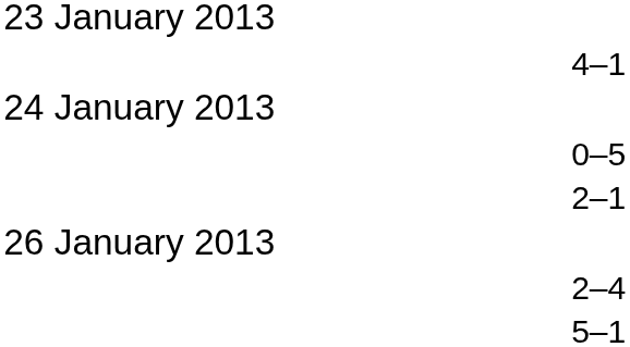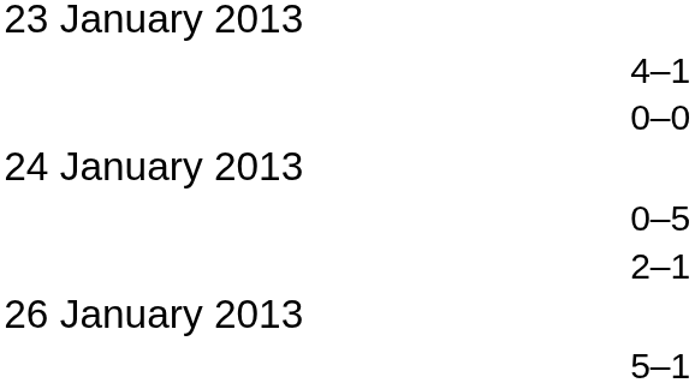+ row: 0–0
- row: 2–4
